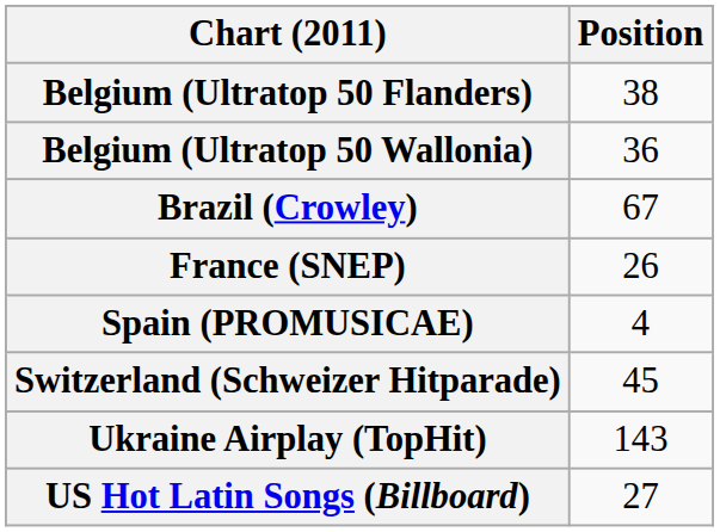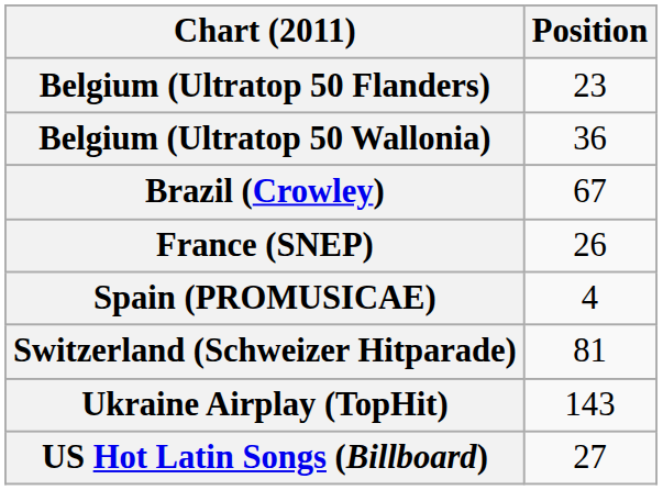Belgium (Ultratop 50 Flanders) | Position: 38 -> 23
Switzerland (Schweizer Hitparade) | Position: 45 -> 81
